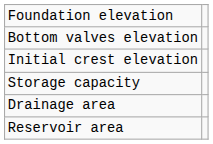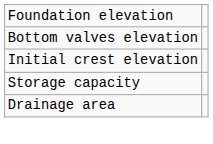- row: Reservoir area
